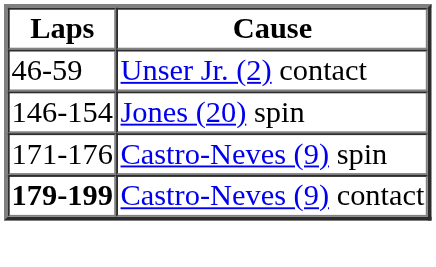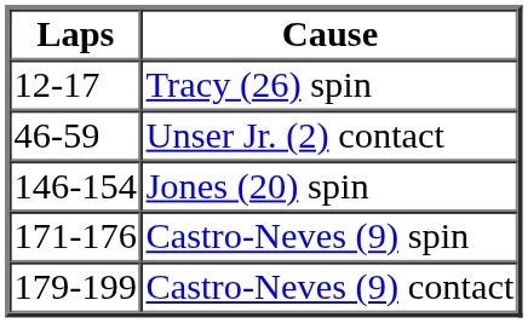+ row: 12-17 | Tracy (26) spin
Castro-Neves (9) contact | Laps: bold -> normal
